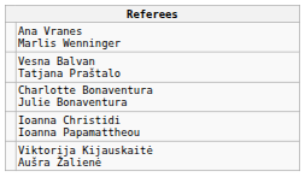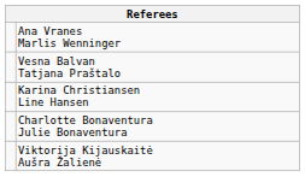+ row: Karina Christiansen Line Hansen
- row: Ioanna Christidi Ioanna Papamattheou
